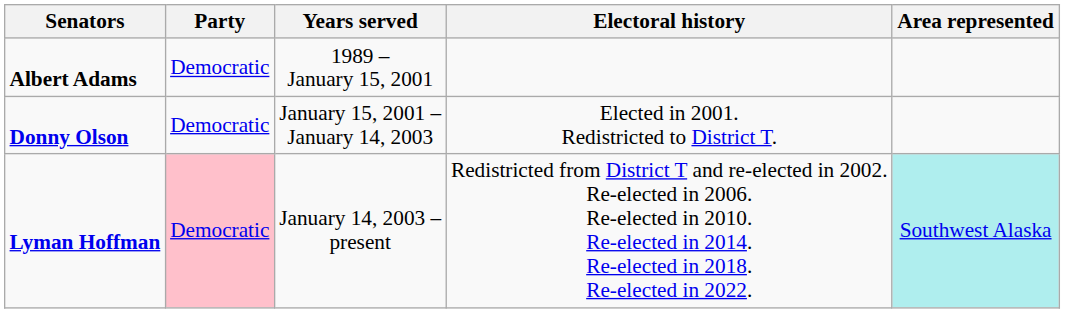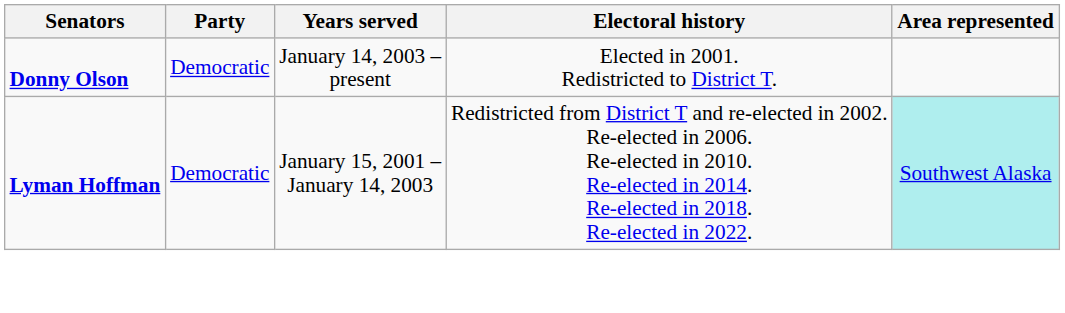- row: Albert Adams | Democratic | 1989 – January 15, 2001
Donny Olson | Years served: January 15, 2001 – January 14, 2003 -> January 14, 2003 – present
Lyman Hoffman | Party: pink background -> no background
Lyman Hoffman | Years served: January 14, 2003 – present -> January 15, 2001 – January 14, 2003
